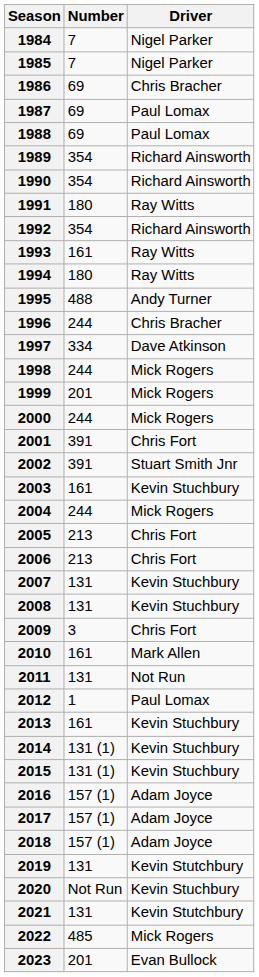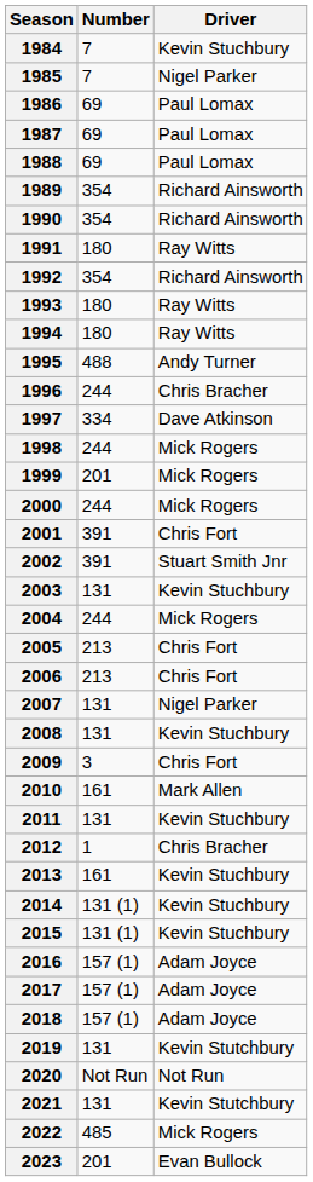1984 | Driver: Nigel Parker -> Kevin Stuchbury
1986 | Driver: Chris Bracher -> Paul Lomax
1993 | Number: 161 -> 180
2003 | Number: 161 -> 131
2007 | Driver: Kevin Stuchbury -> Nigel Parker
2011 | Driver: Not Run -> Kevin Stuchbury
2012 | Driver: Paul Lomax -> Chris Bracher
2020 | Driver: Kevin Stuchbury -> Not Run
